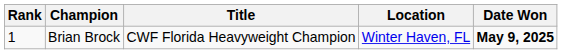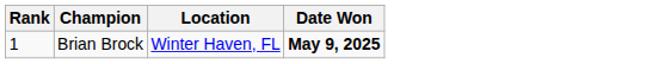- column: Title | CWF Florida Heavyweight Champion
